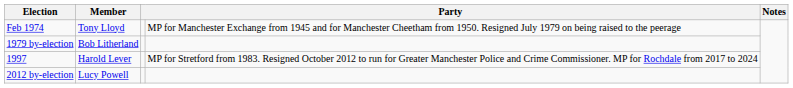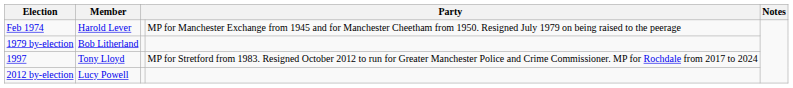Feb 1974 | Member: Tony Lloyd -> Harold Lever
1997 | Member: Harold Lever -> Tony Lloyd
